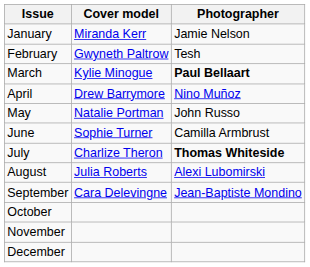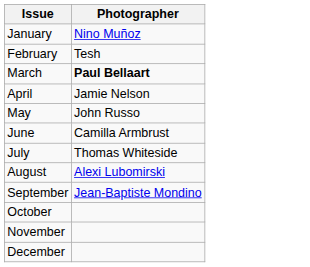- column: Cover model | Miranda Kerr | Gwyneth Paltrow | Kylie Minogue | Drew Barrymore | Natalie Portman | Sophie Turner | Charlize Theron | Julia Roberts | Cara Delevingne
January | Photographer: Jamie Nelson -> Nino Muñoz
April | Photographer: Nino Muñoz -> Jamie Nelson
July | Photographer: bold -> normal
